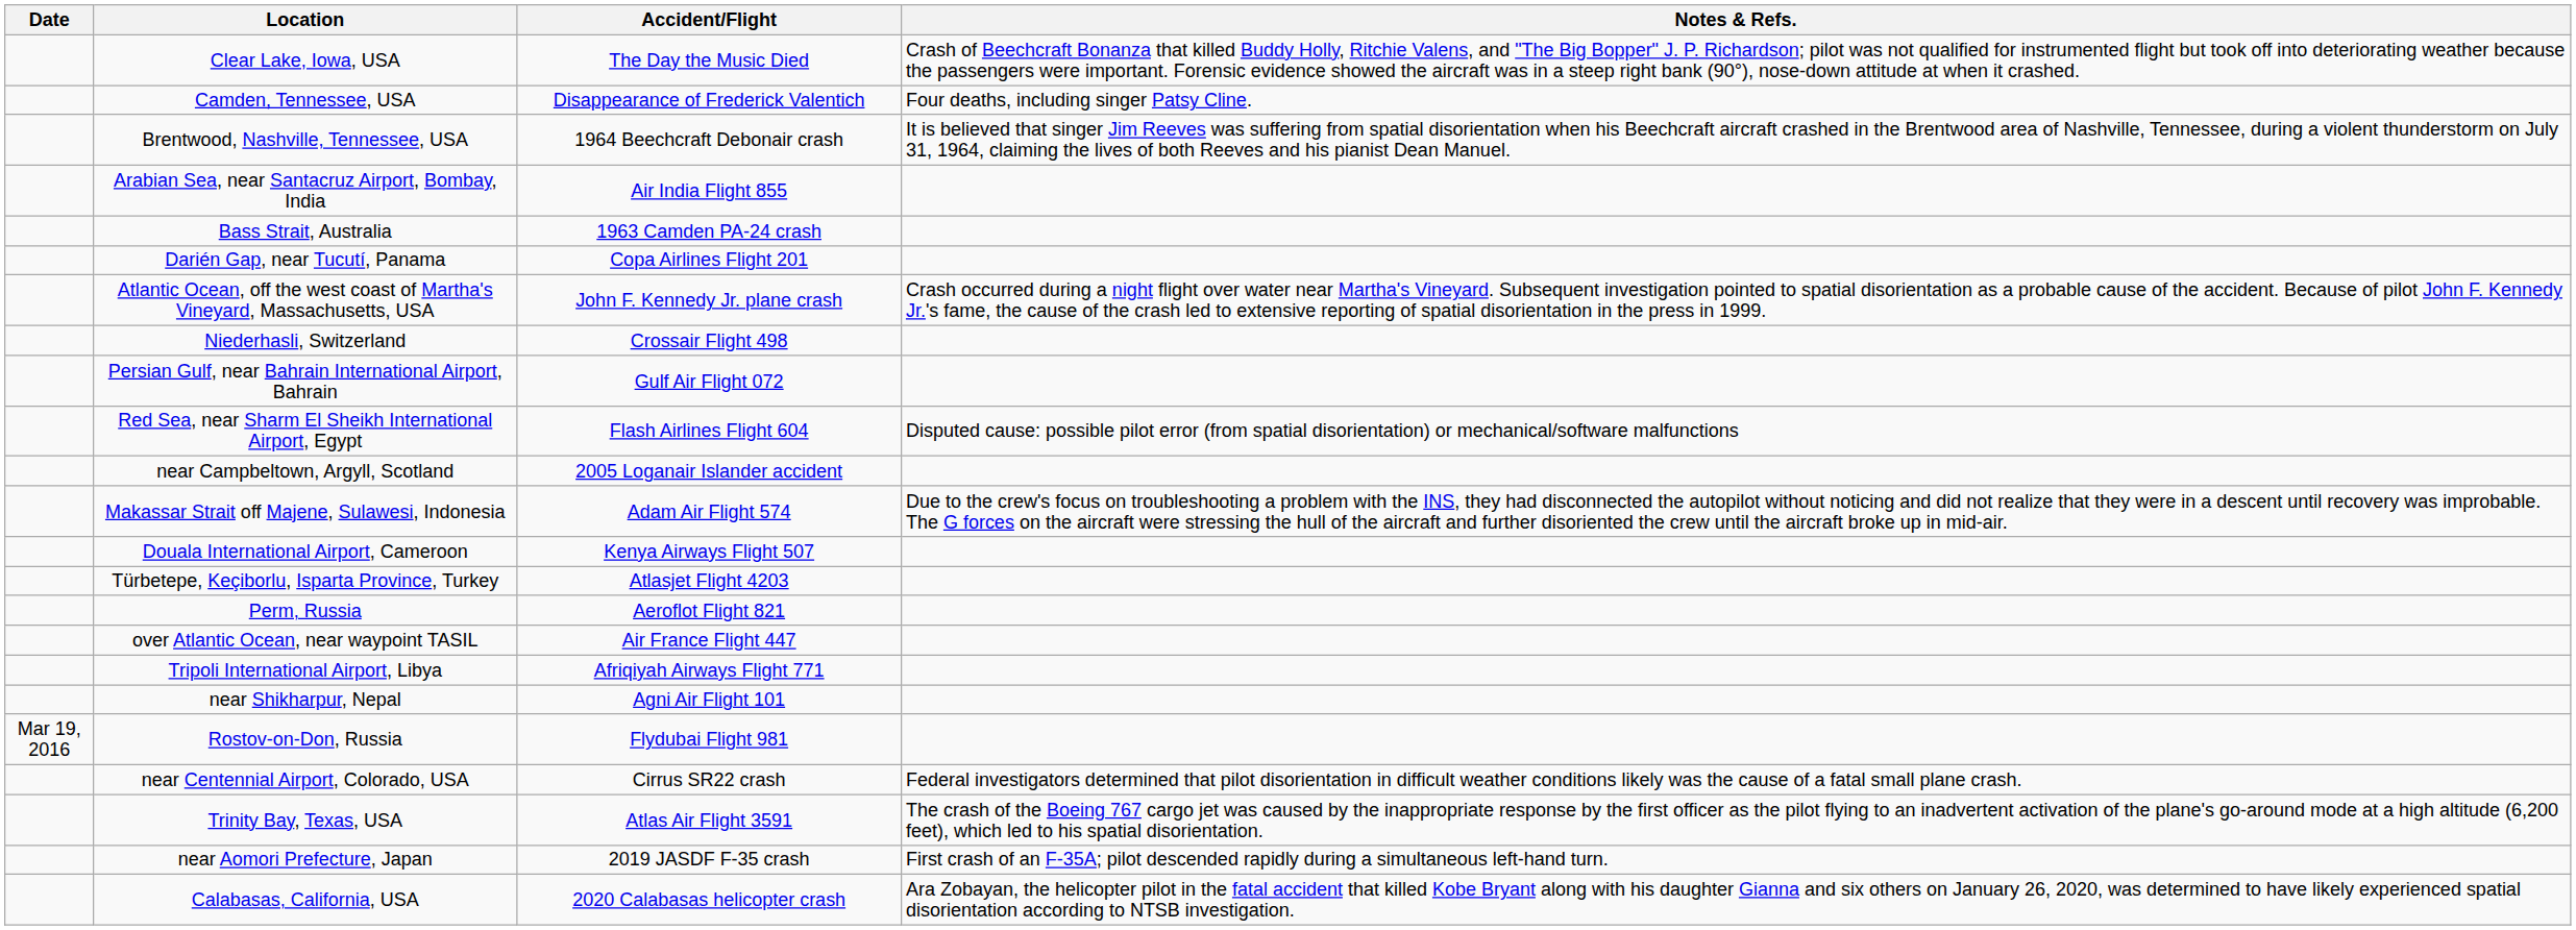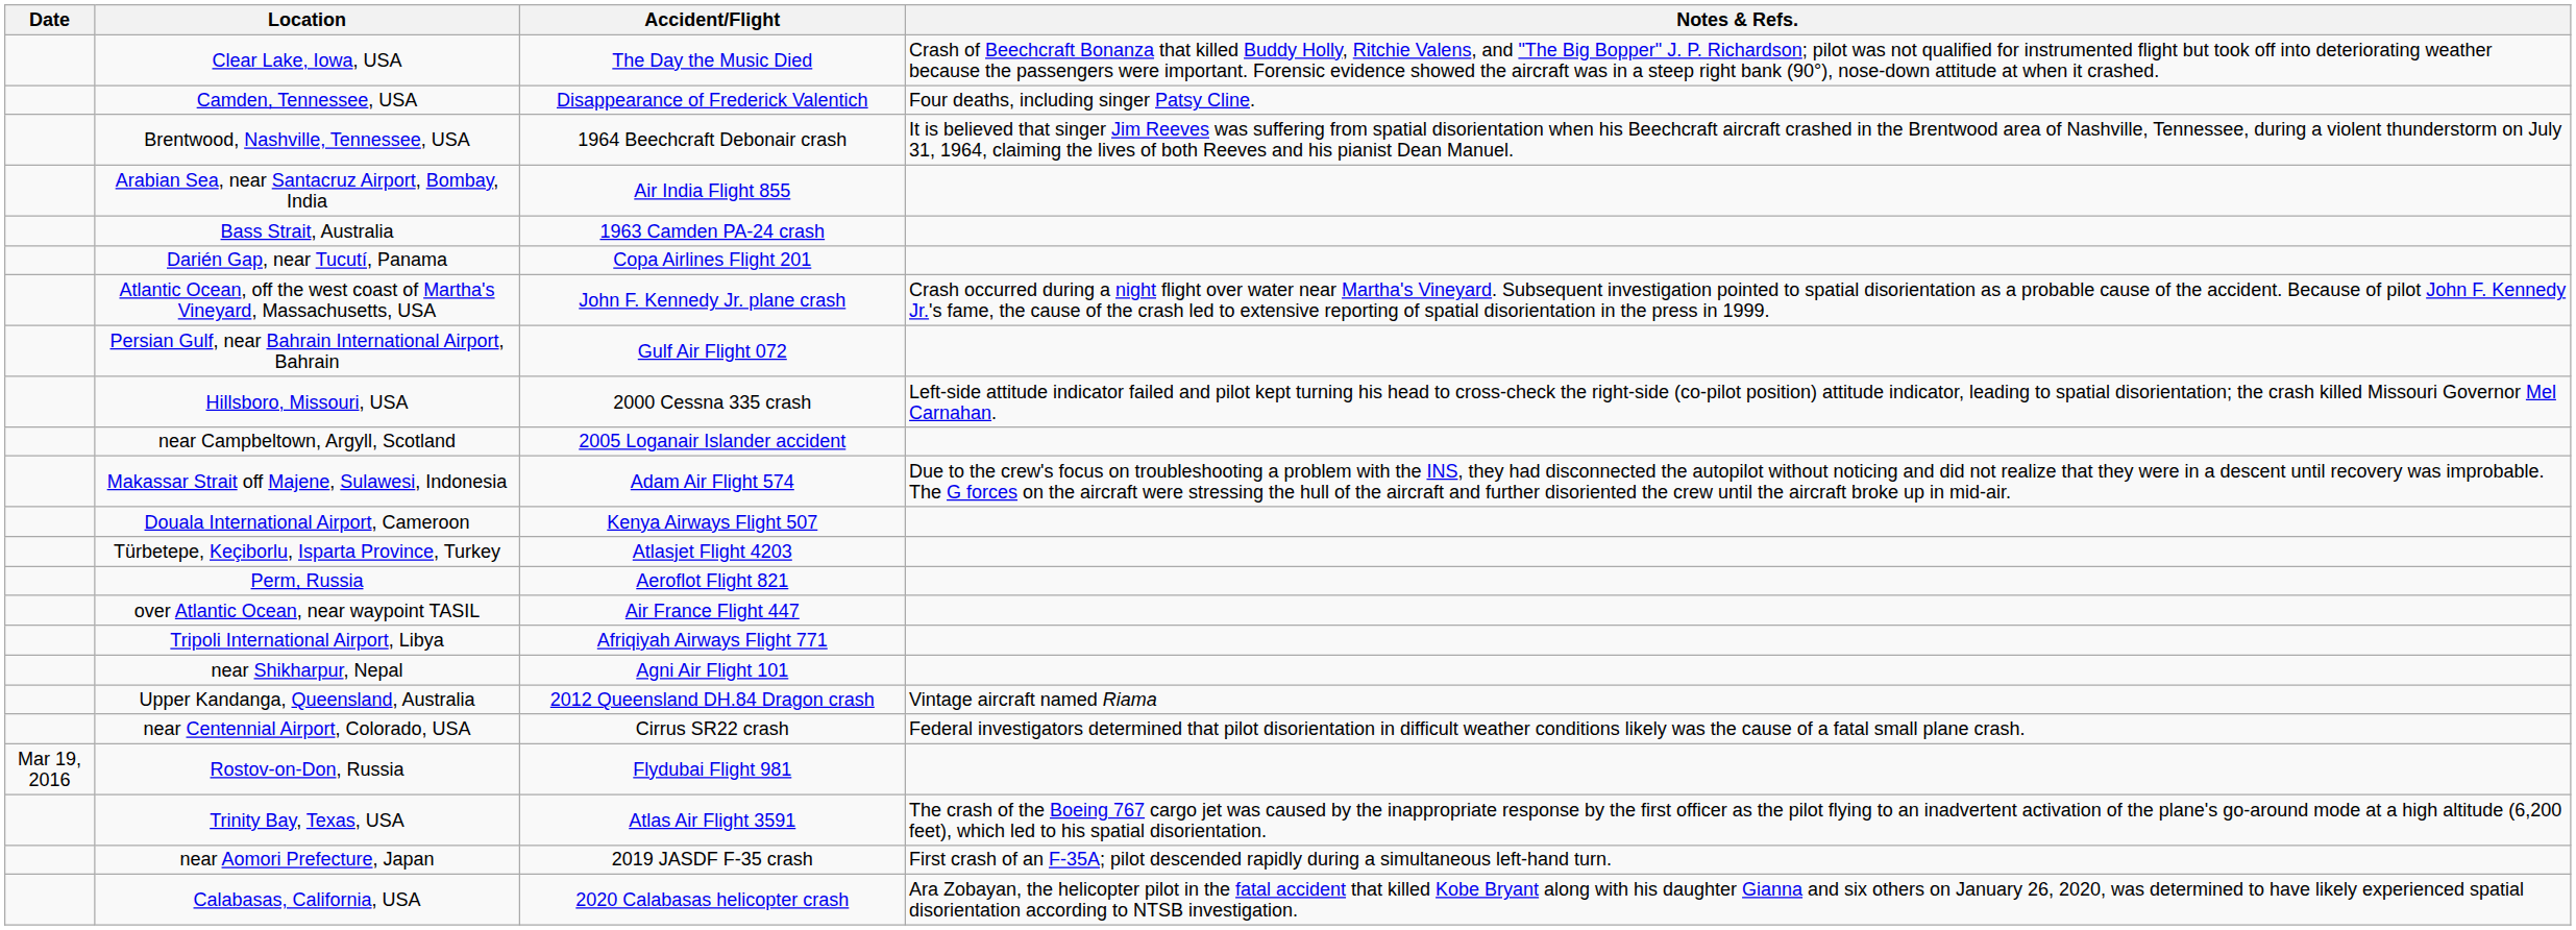- row: Niederhasli, Switzerland | Crossair Flight 498
+ row: Hillsboro, Missouri, USA | 2000 Cessna 335 crash | Left-side attitude indicator failed and pilot kept turning his head to cross-check the right-side (co-pilot position) attitude indicator, leading to spatial disorientation; the crash killed Missouri Governor Mel Carnahan.
- row: Red Sea, near Sharm El Sheikh International Airport, Egypt | Flash Airlines Flight 604 | Disputed cause: possible pilot error (from spatial disorientation) or mechanical/software malfunctions
+ row: Upper Kandanga, Queensland, Australia | 2012 Queensland DH.84 Dragon crash | Vintage aircraft named Riama
rows swapped: Rostov-on-Don, Russia <-> near Centennial Airport, Colorado, USA
